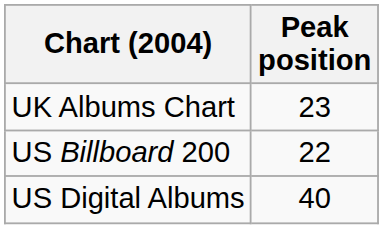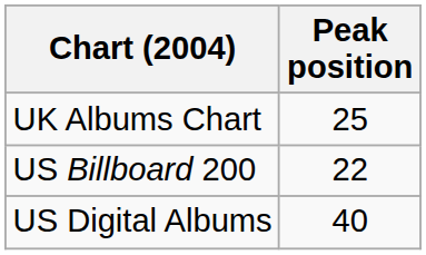UK Albums Chart | Peak position: 23 -> 25
